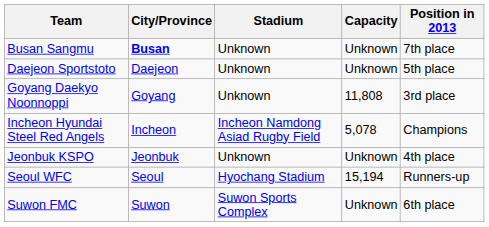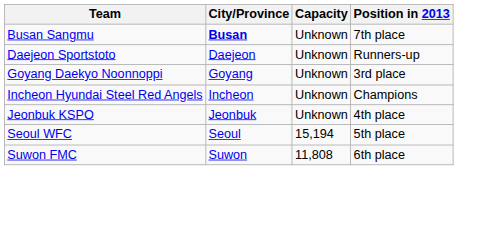- column: Stadium | Unknown | Unknown | Unknown | Incheon Namdong Asiad Rugby Field | Unknown | Hyochang Stadium | Suwon Sports Complex
Daejeon Sportstoto | Position in 2013: 5th place -> Runners-up
Goyang Daekyo Noonnoppi | Capacity: 11,808 -> Unknown
Incheon Hyundai Steel Red Angels | Capacity: 5,078 -> Unknown
Seoul WFC | Position in 2013: Runners-up -> 5th place
Suwon FMC | Capacity: Unknown -> 11,808
